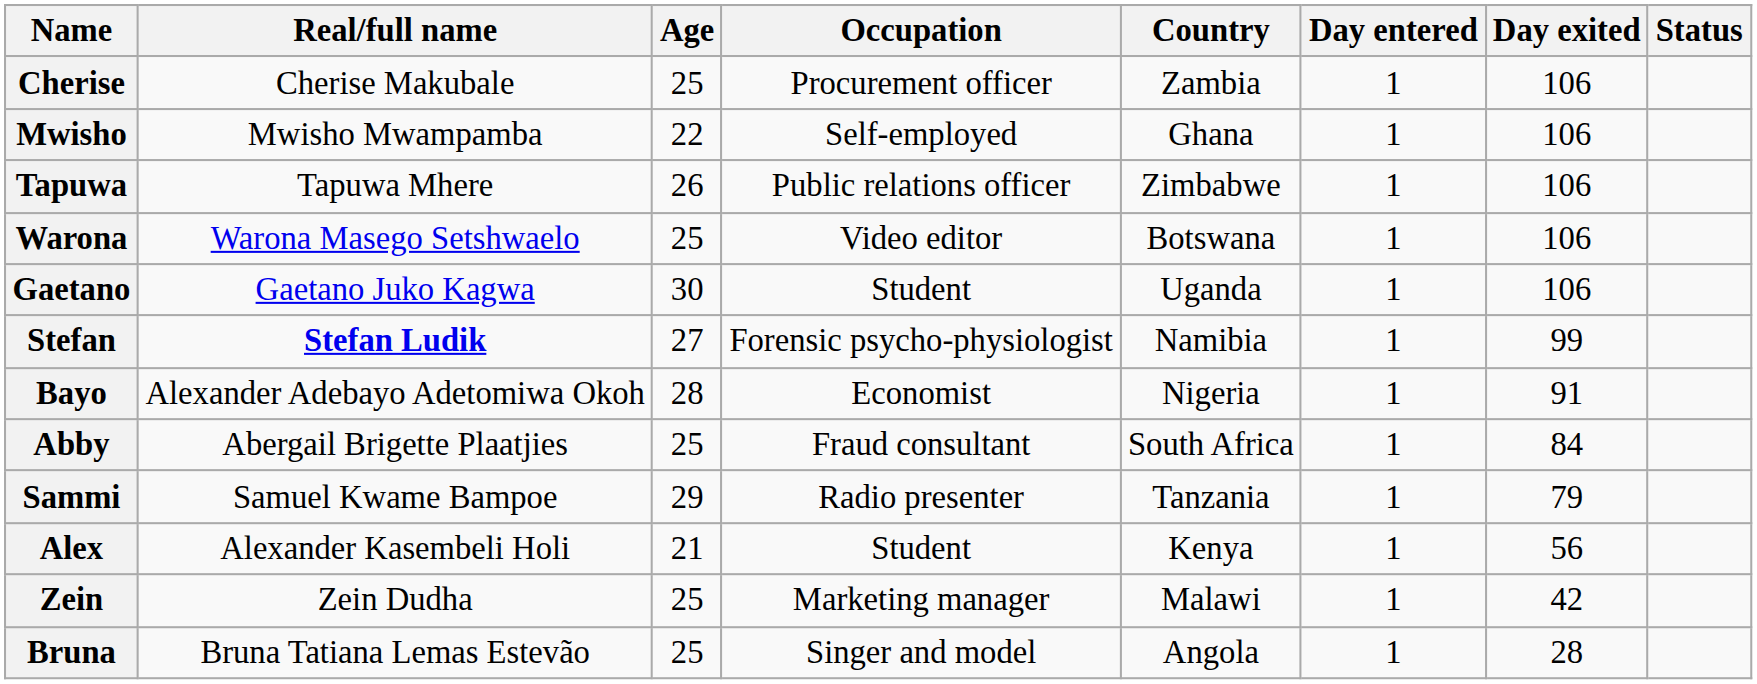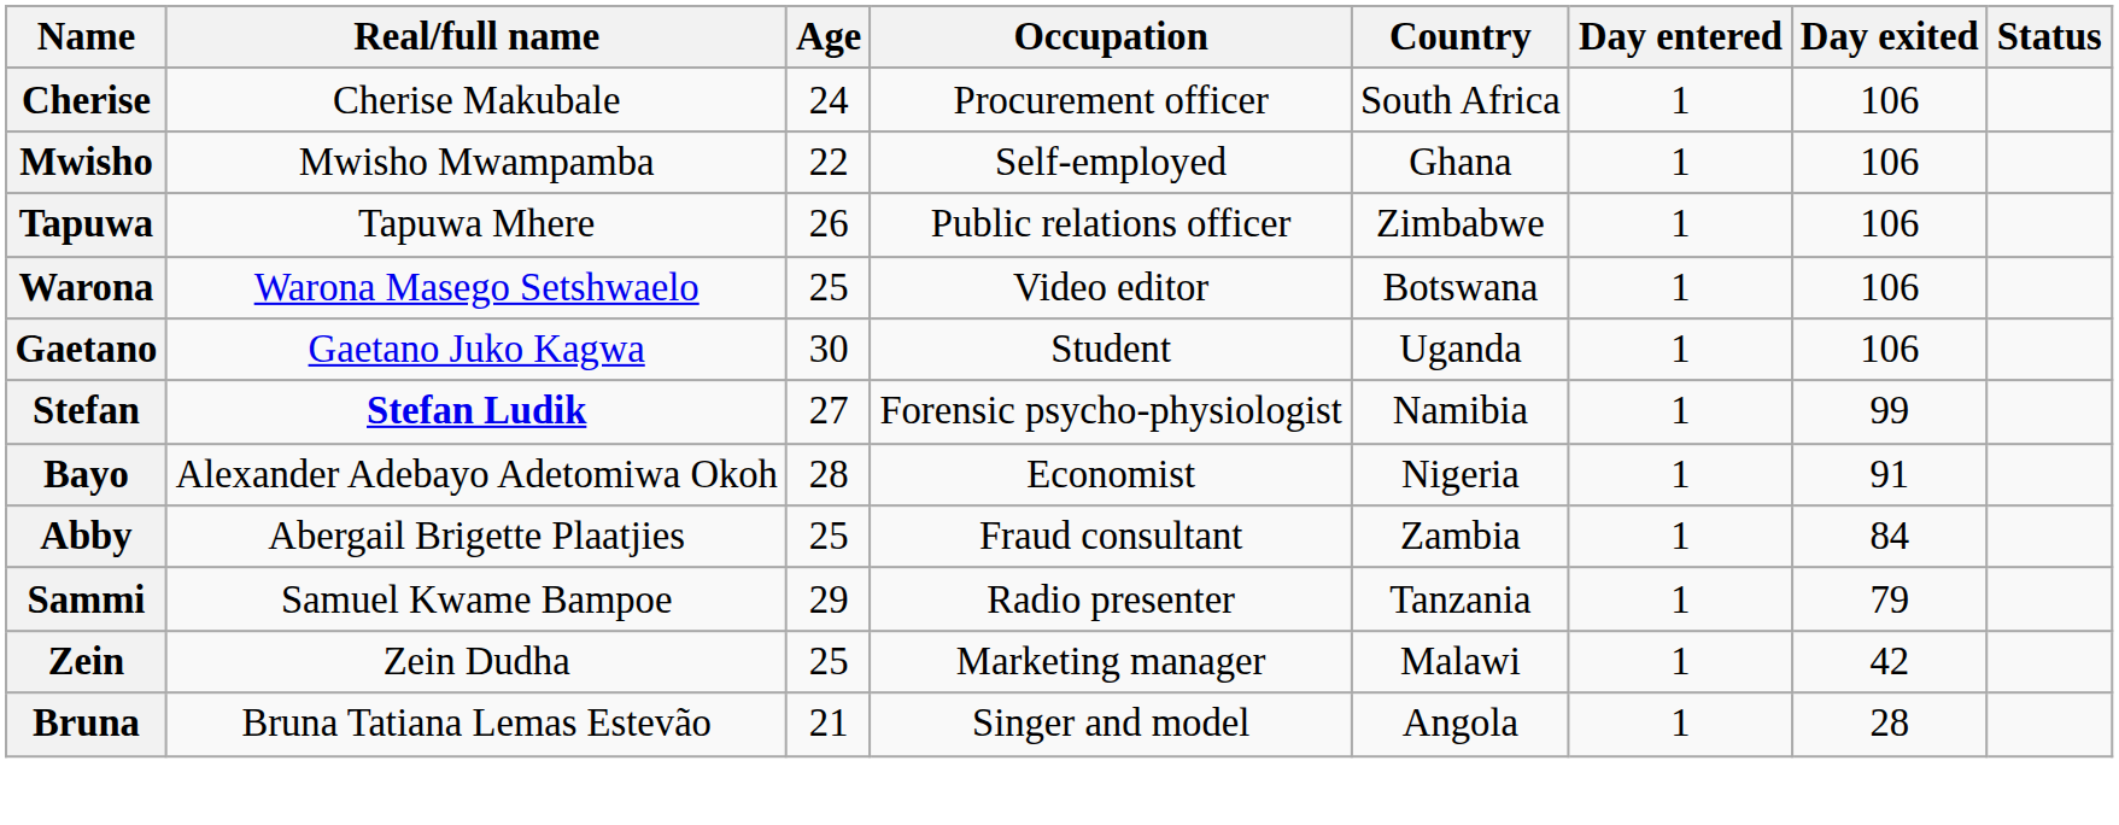Cherise | Age: 25 -> 24
Cherise | Country: Zambia -> South Africa
Abby | Country: South Africa -> Zambia
- row: Alex | Alexander Kasembeli Holi | 21 | Student | Kenya | 1 | 56
Bruna | Age: 25 -> 21
